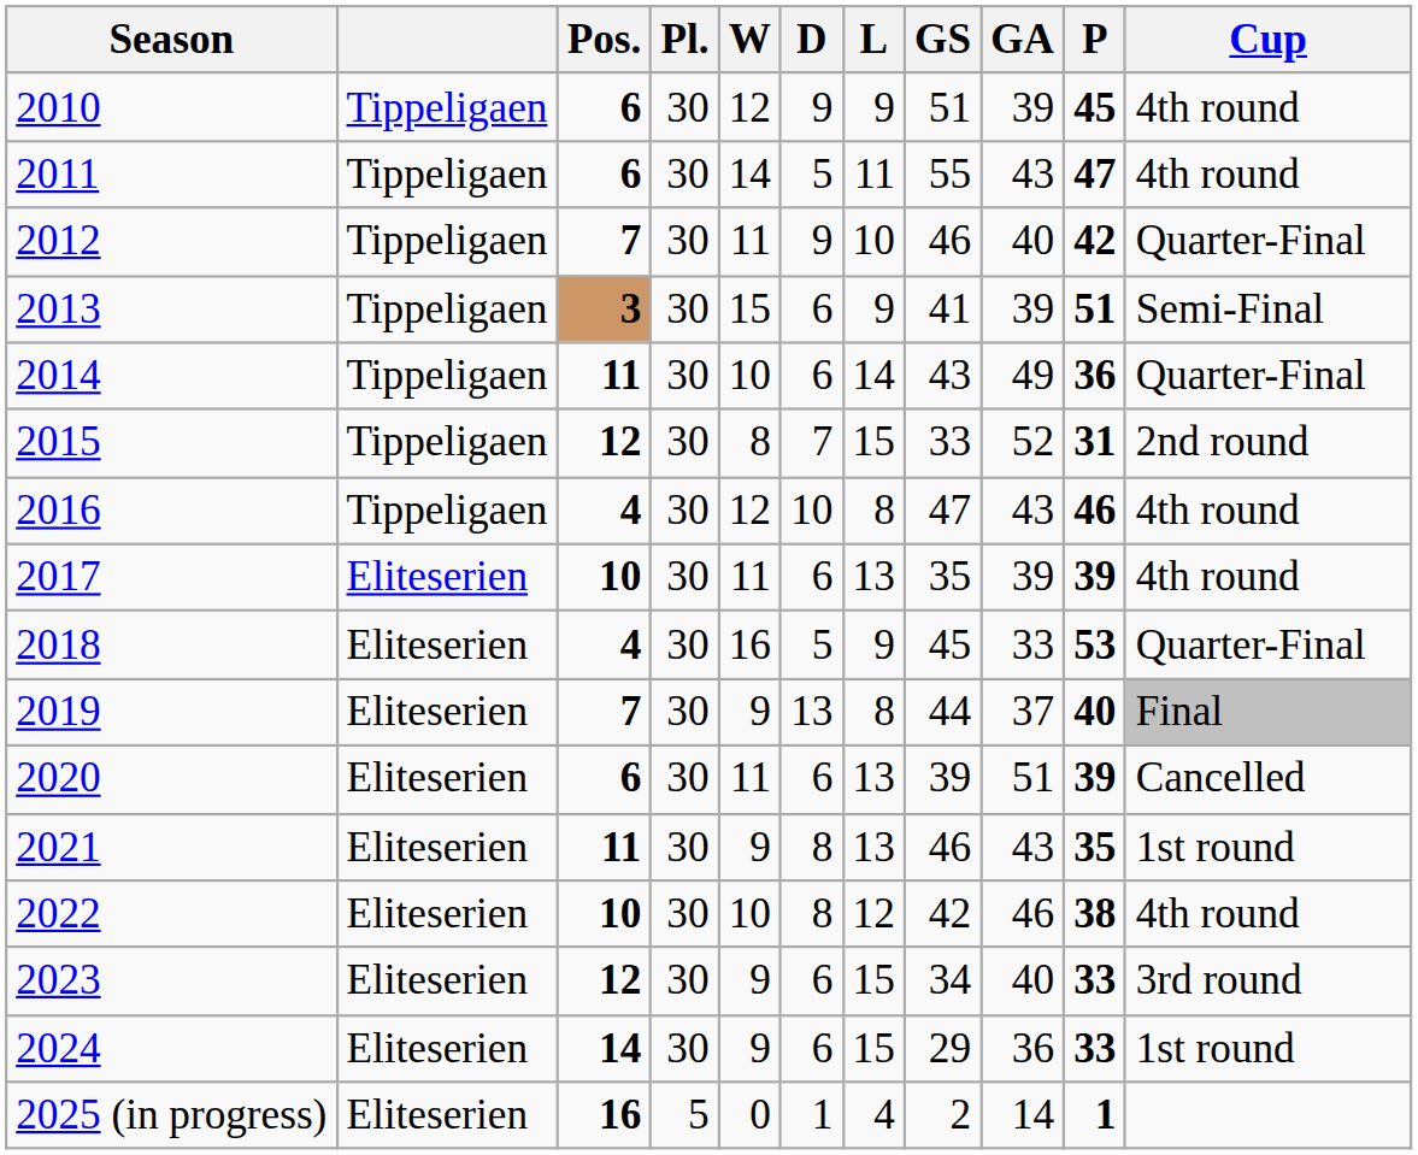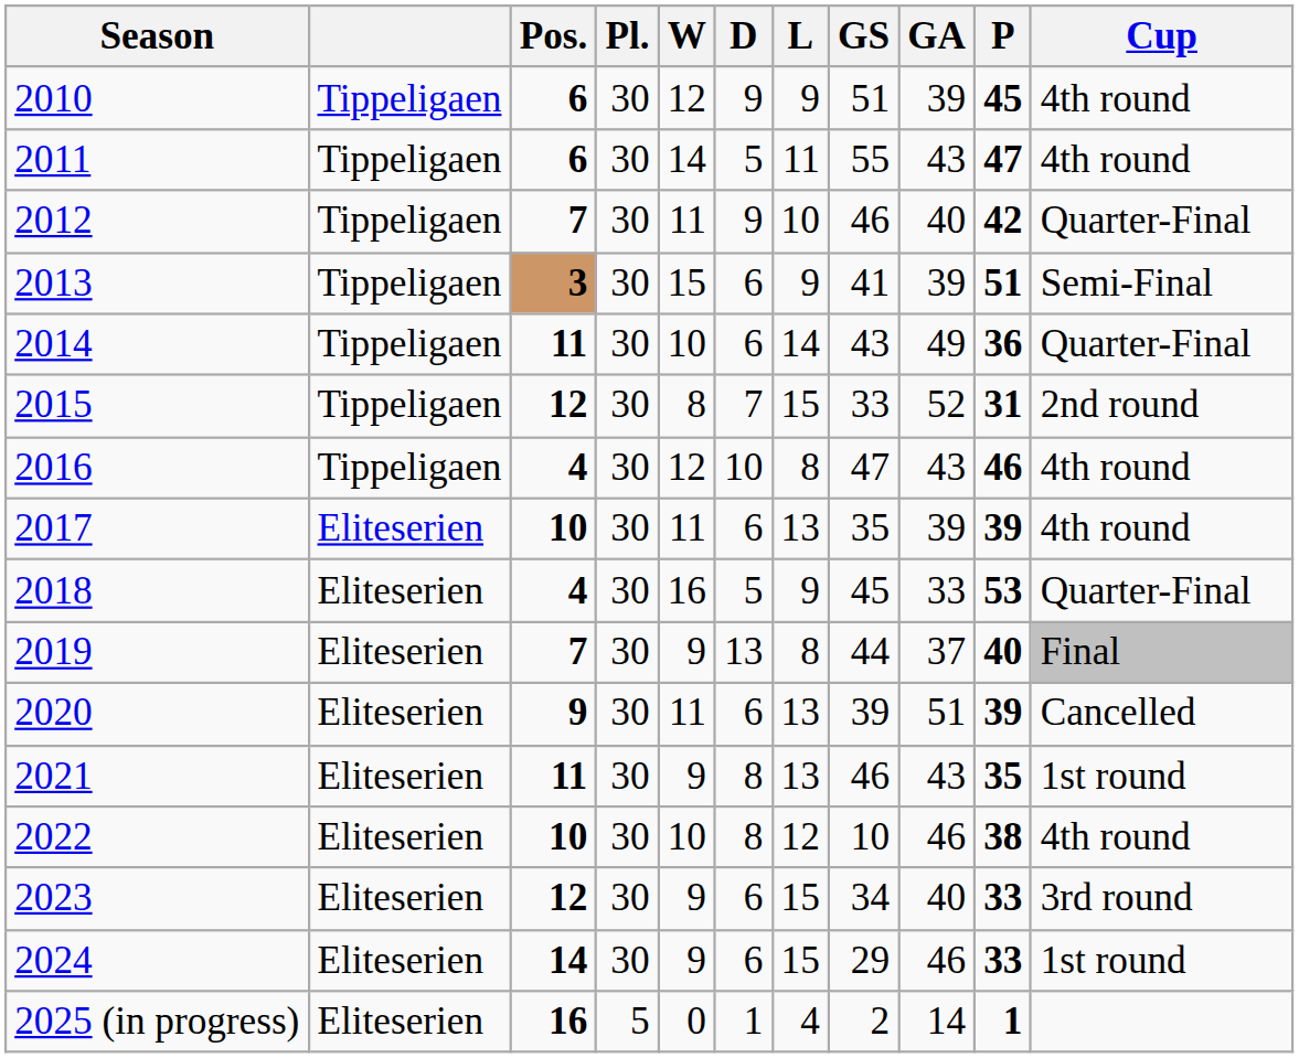2020 | Pos.: 6 -> 9
2022 | GS: 42 -> 10
2024 | GA: 36 -> 46
